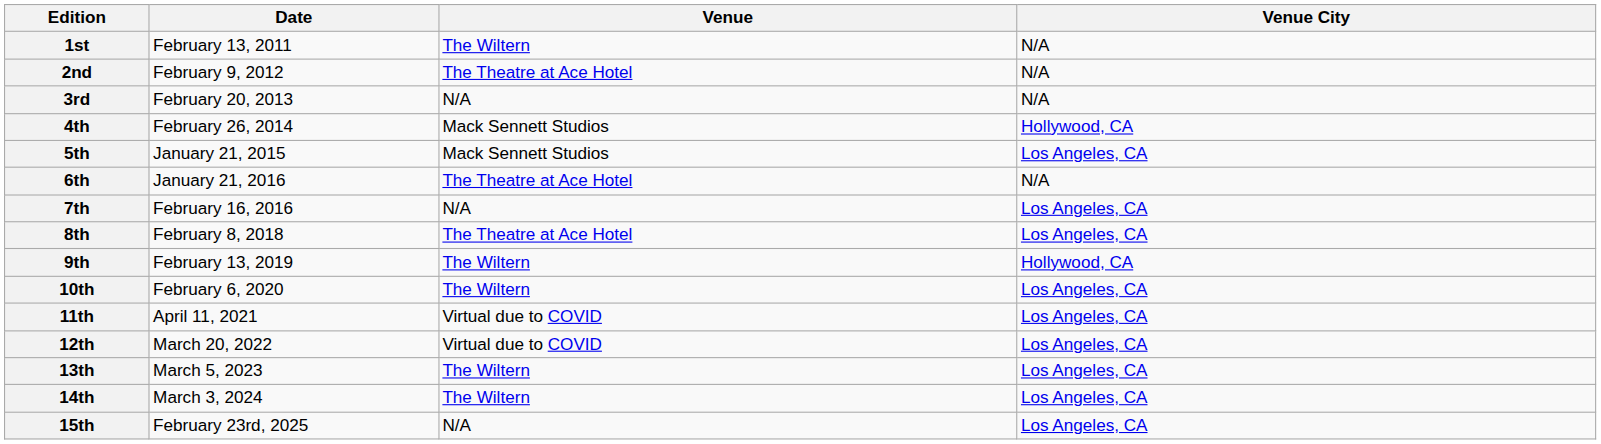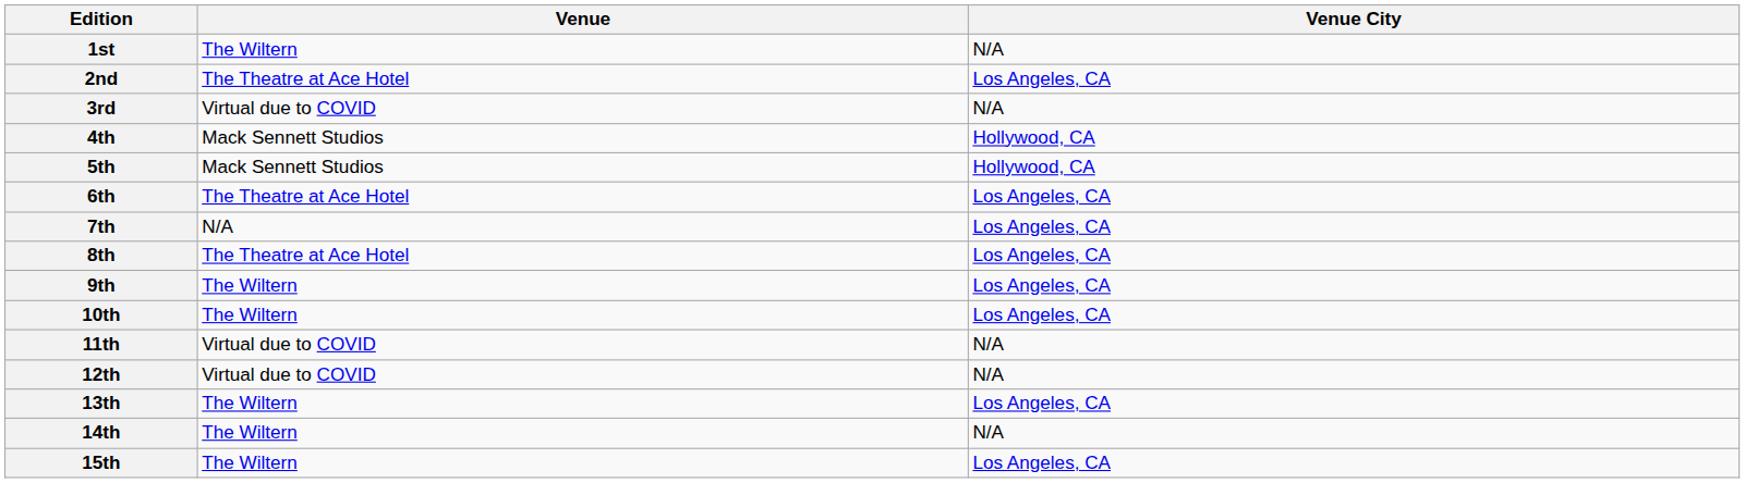- column: Date | February 13, 2011 | February 9, 2012 | February 20, 2013 | February 26, 2014 | January 21, 2015 | January 21, 2016 | February 16, 2016 | February 8, 2018 | February 13, 2019 | February 6, 2020 | April 11, 2021 | March 20, 2022 | March 5, 2023 | March 3, 2024 | February 23rd, 2025
2nd | Venue City: N/A -> Los Angeles, CA
3rd | Venue: N/A -> Virtual due to COVID
5th | Venue City: Los Angeles, CA -> Hollywood, CA
6th | Venue City: N/A -> Los Angeles, CA
9th | Venue City: Hollywood, CA -> Los Angeles, CA
11th | Venue City: Los Angeles, CA -> N/A
12th | Venue City: Los Angeles, CA -> N/A
14th | Venue City: Los Angeles, CA -> N/A
15th | Venue: N/A -> The Wiltern
